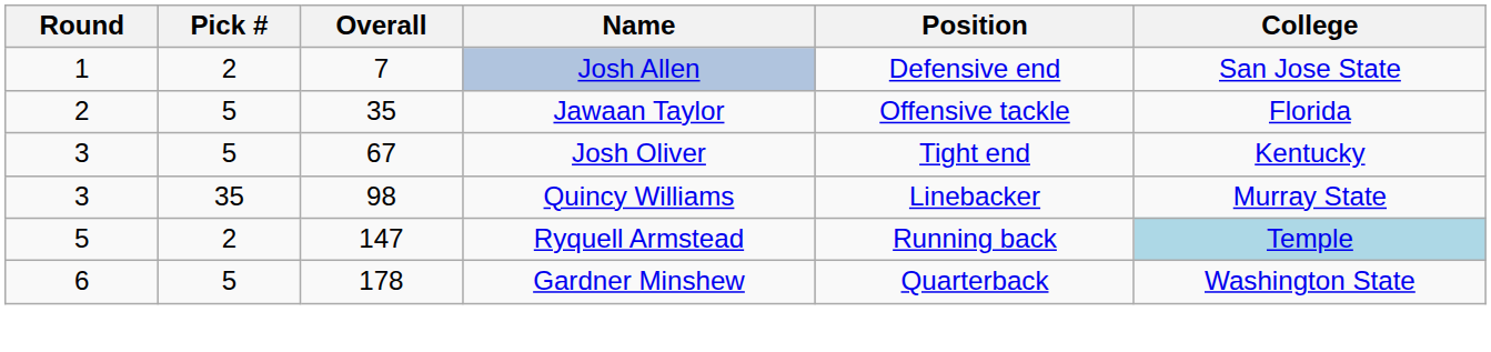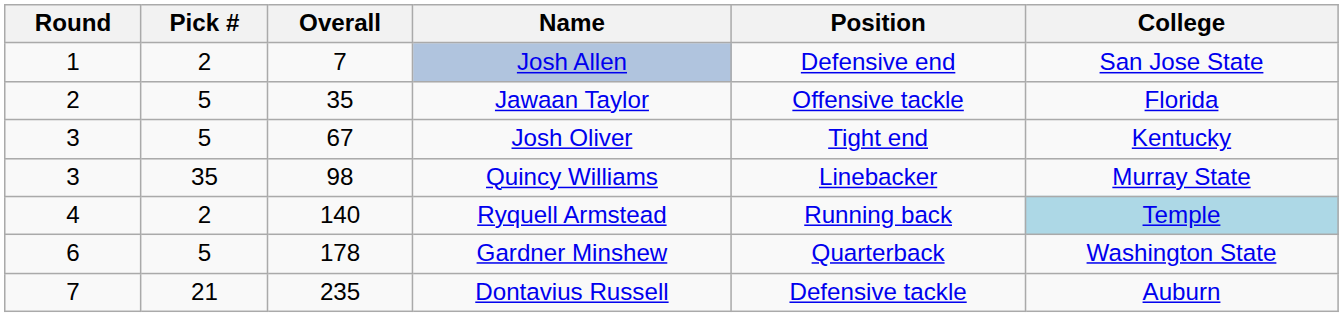Ryquell Armstead | Round: 5 -> 4
Ryquell Armstead | Overall: 147 -> 140
+ row: 7 | 21 | 235 | Dontavius Russell | Defensive tackle | Auburn
